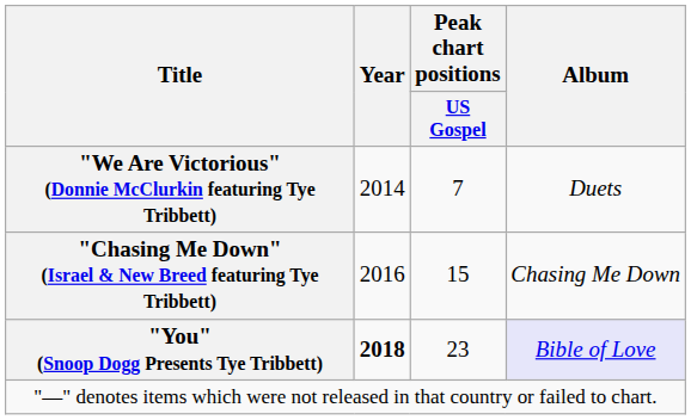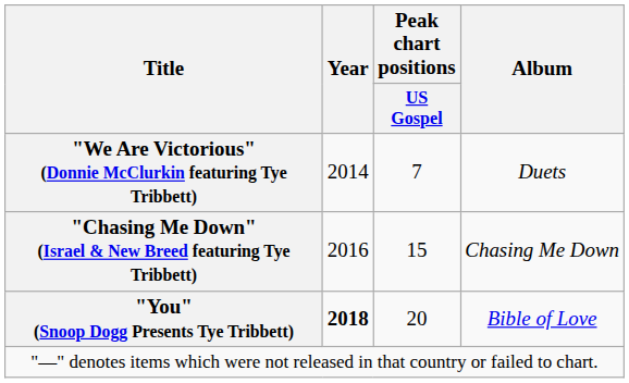"You" (Snoop Dogg Presents Tye Tribbett) | Peak chart positions / US Gospel: 23 -> 20
"You" (Snoop Dogg Presents Tye Tribbett) | Album: lavender background -> no background
